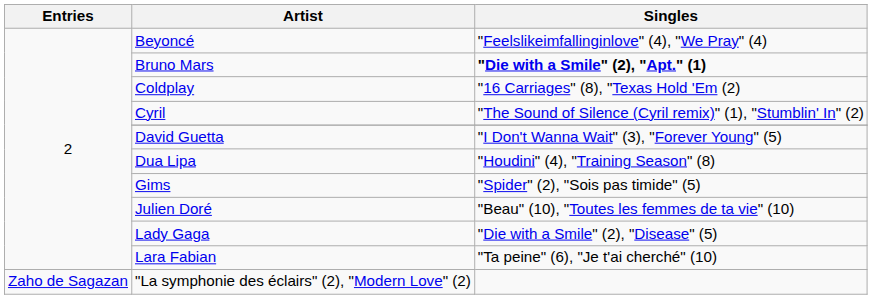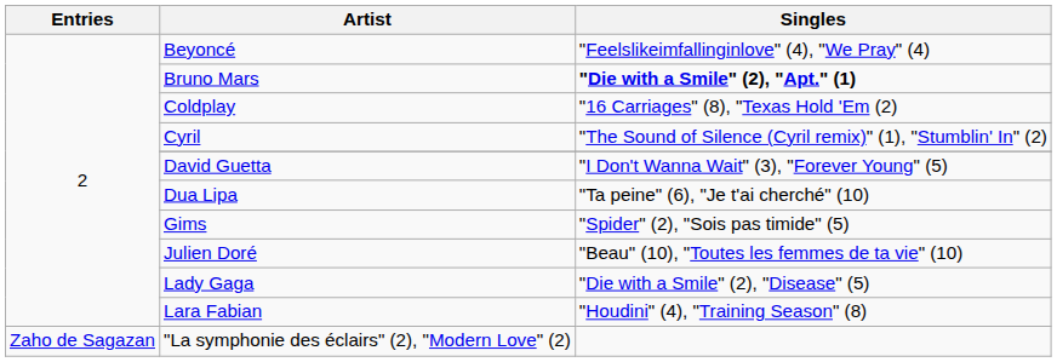Dua Lipa | Singles: "Houdini" (4), "Training Season" (8) -> "Ta peine" (6), "Je t'ai cherché" (10)
Lara Fabian | Singles: "Ta peine" (6), "Je t'ai cherché" (10) -> "Houdini" (4), "Training Season" (8)
